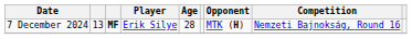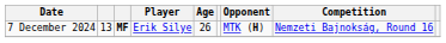7 December 2024 | Age: 28 -> 26
